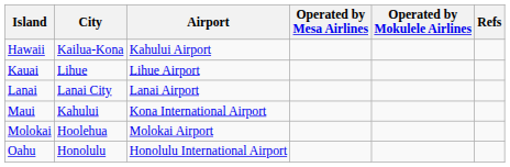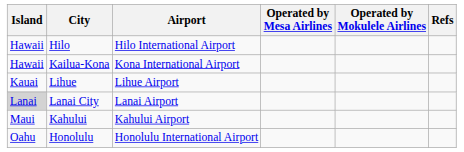+ row: Hawaii | Hilo | Hilo International Airport
Kailua-Kona | Airport: Kahului Airport -> Kona International Airport
Lanai City | Island: no background -> lightgrey background
Kahului | Airport: Kona International Airport -> Kahului Airport
- row: Molokai | Hoolehua | Molokai Airport
